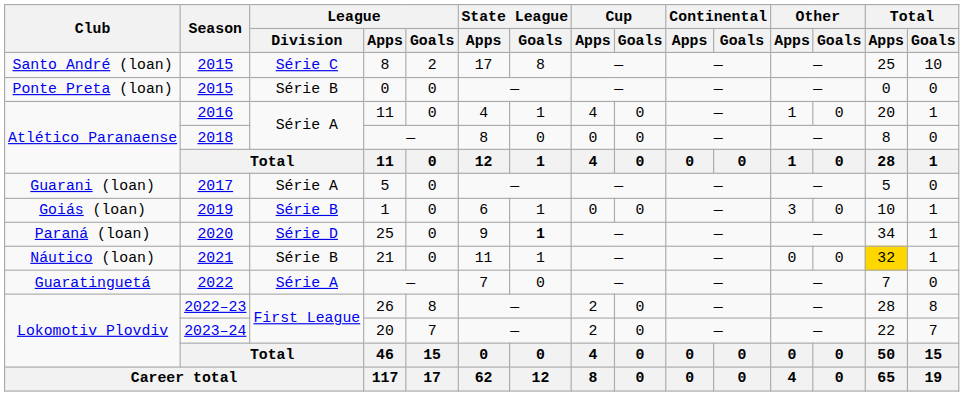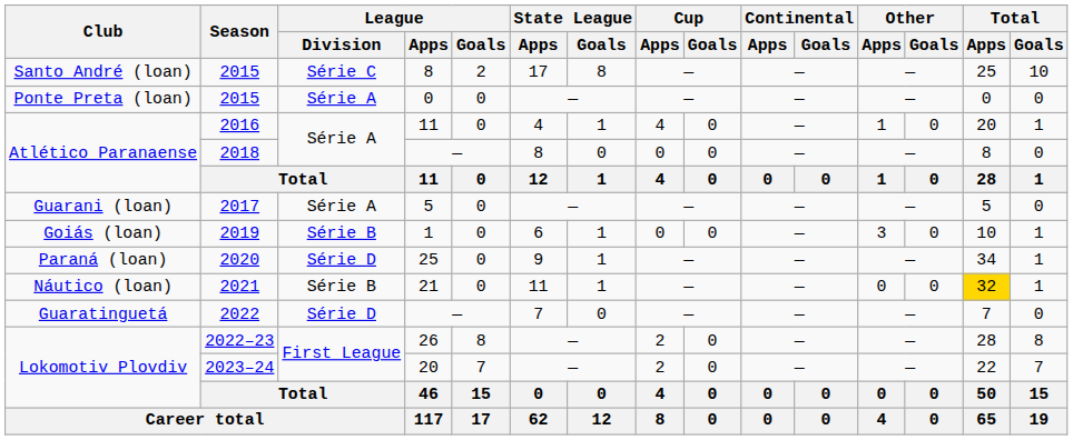2015 / 0 | League / Division: Série B -> Série A
2020 | State League / Goals: bold -> normal
2022 | League / Division: Série A -> Série D
